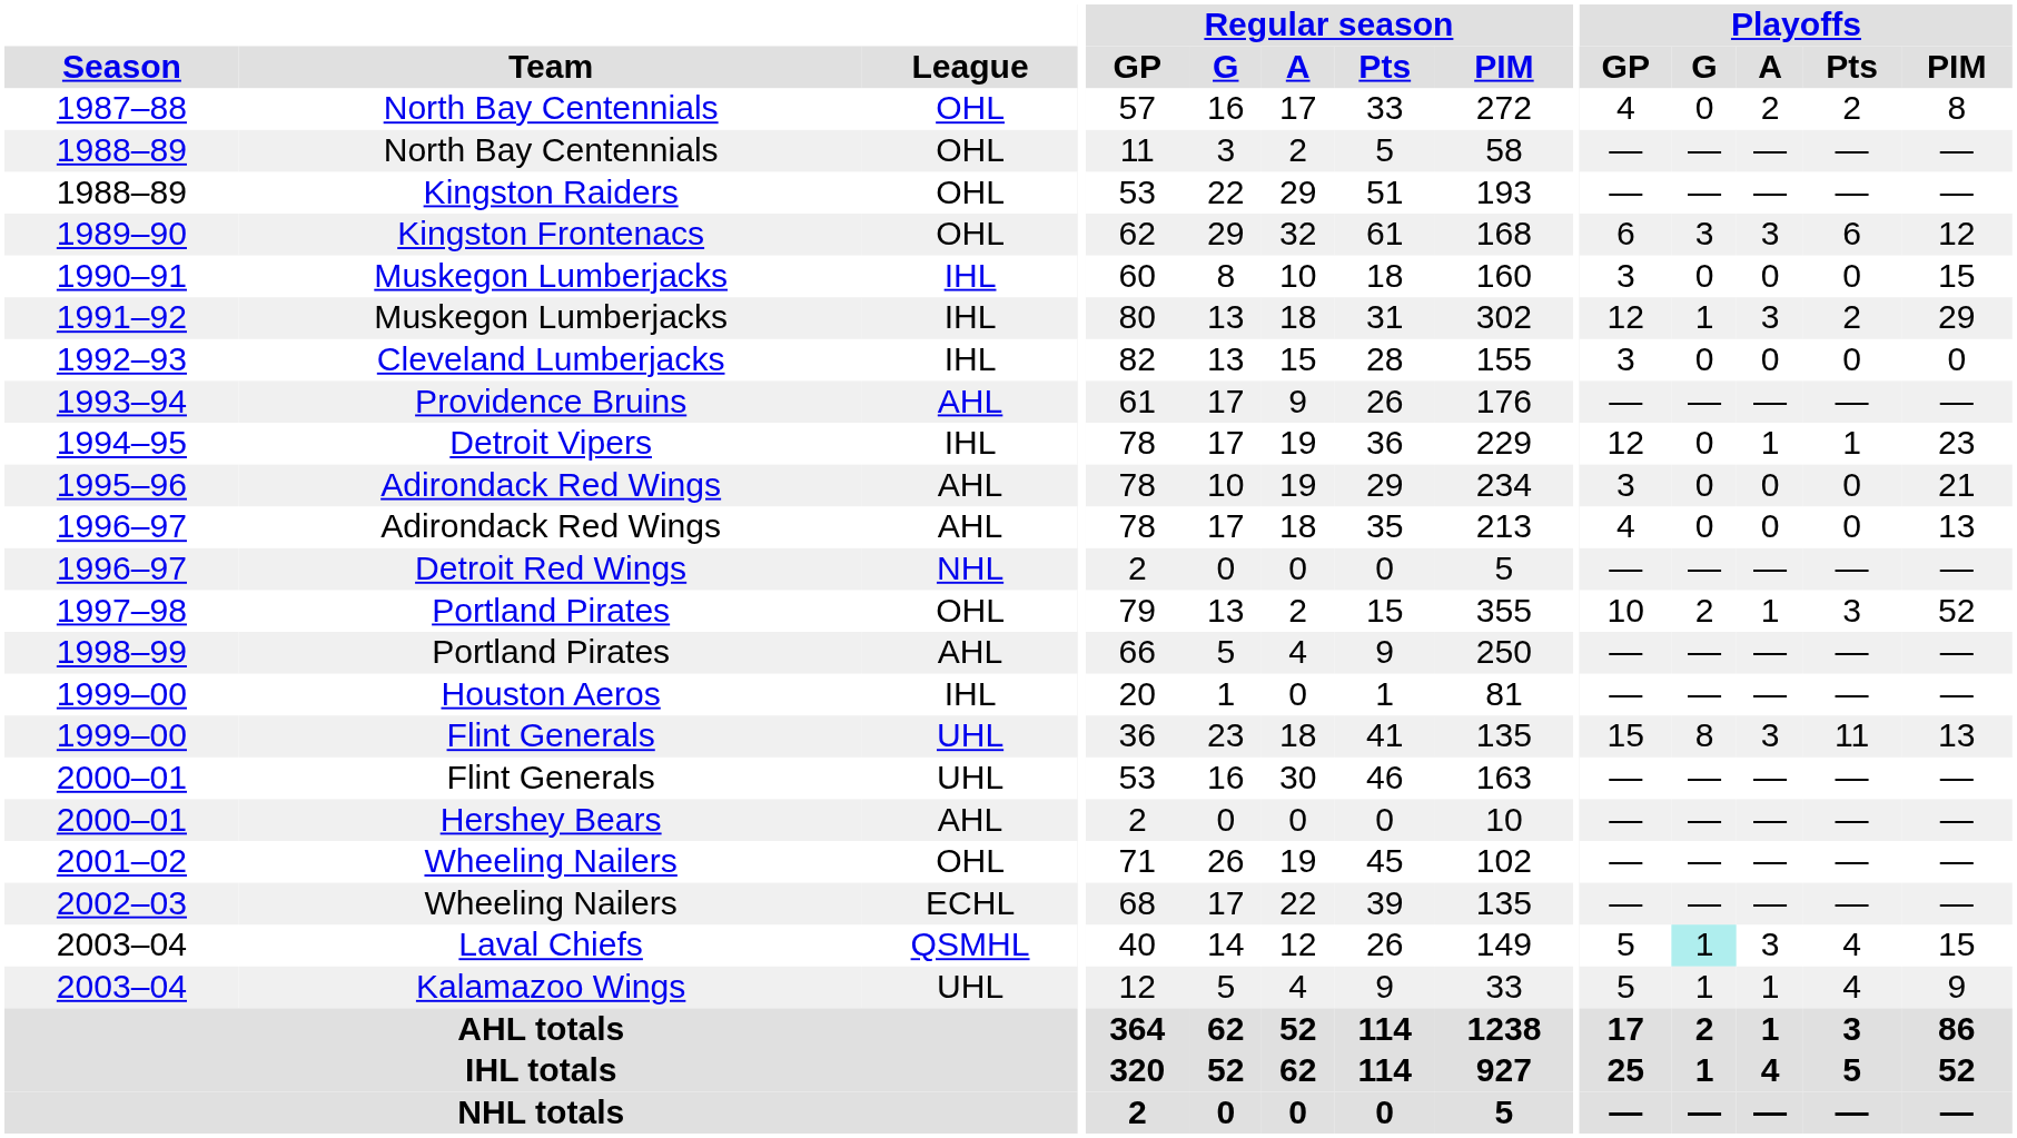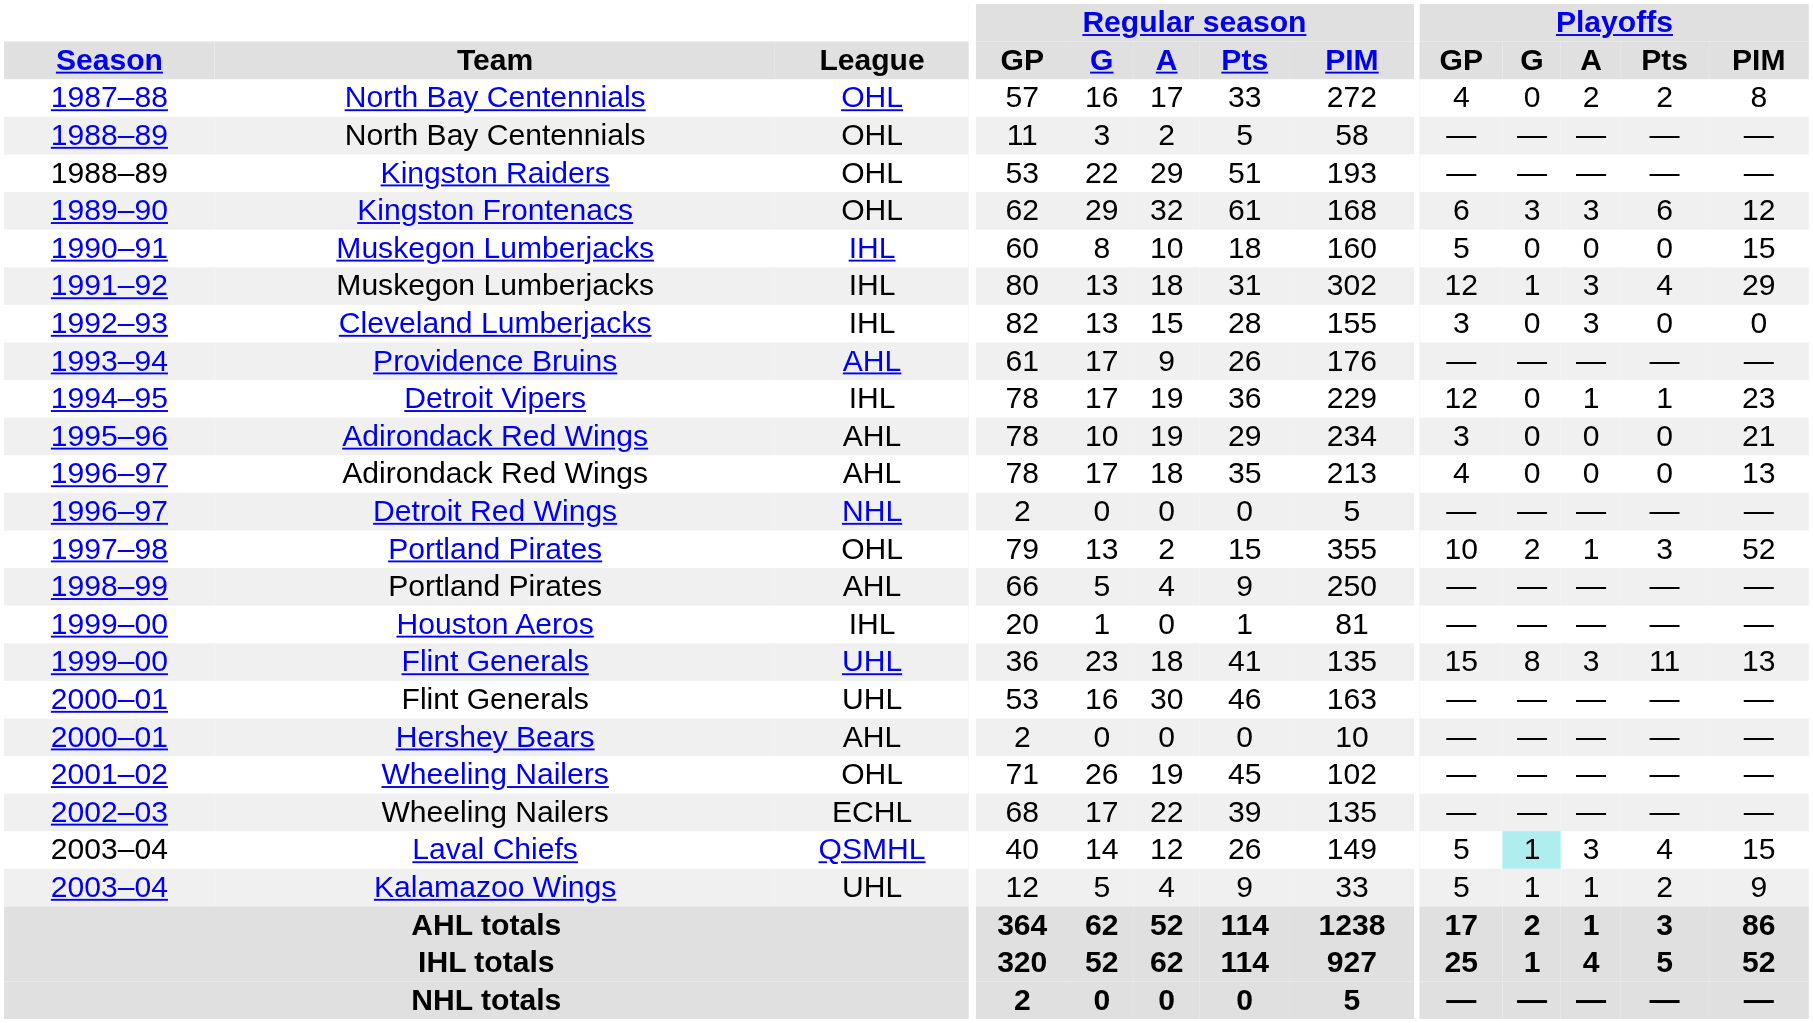1990–91 | Playoffs / GP: 3 -> 5
1991–92 | Playoffs / Pts: 2 -> 4
1992–93 | Playoffs / A: 0 -> 3
2003–04 / Kalamazoo Wings | Playoffs / Pts: 4 -> 2
